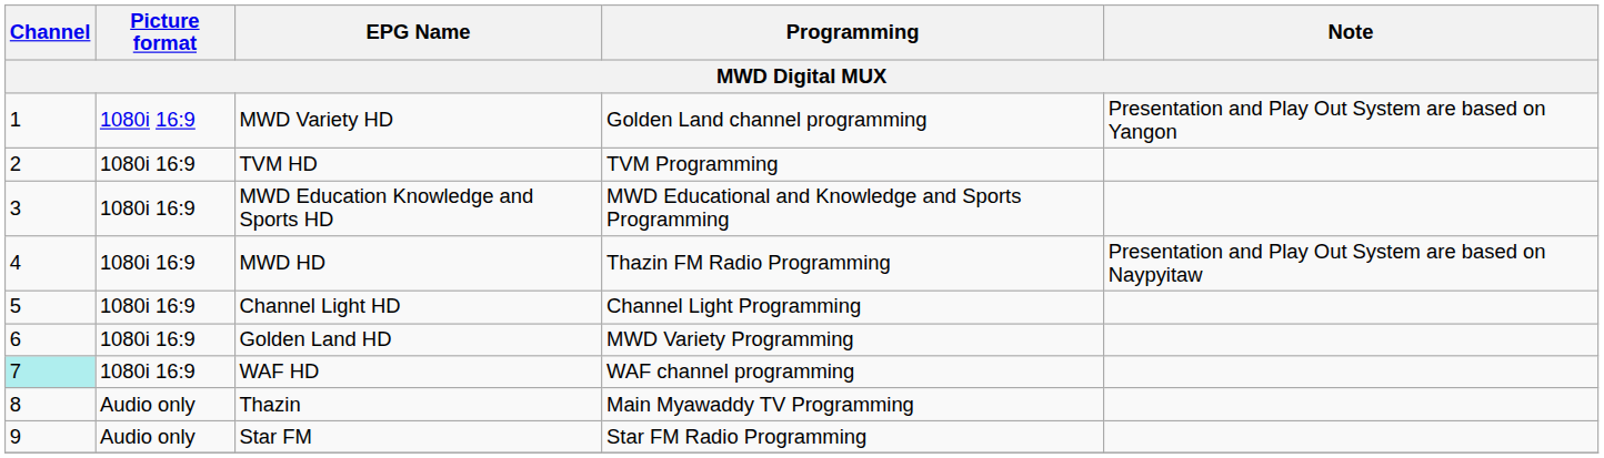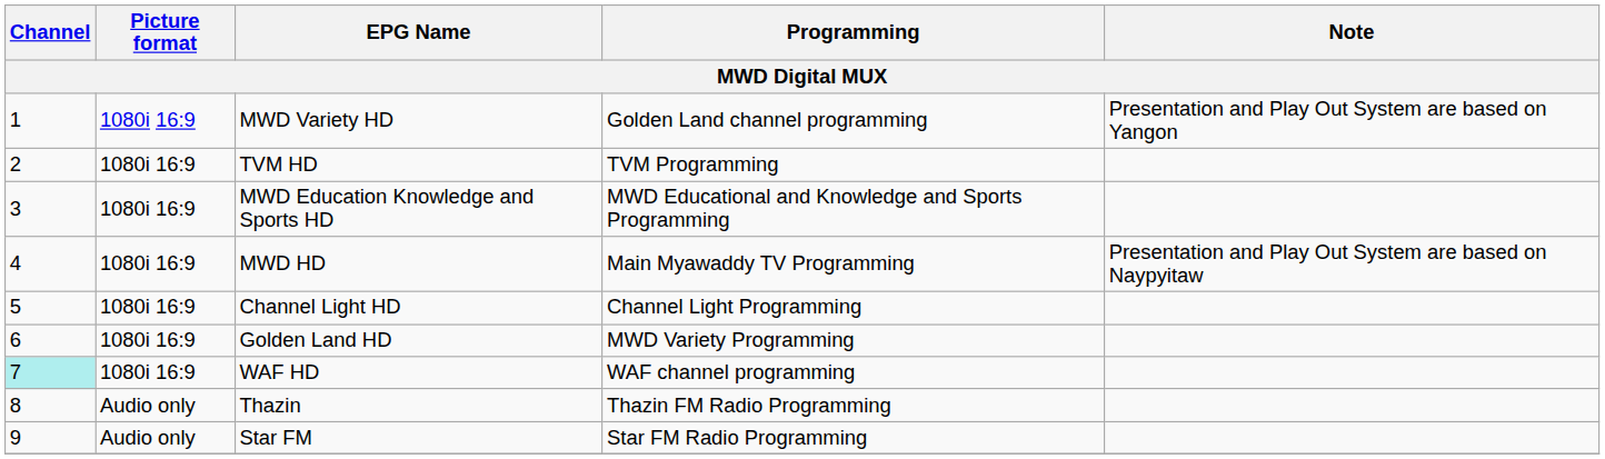MWD HD | Programming: Thazin FM Radio Programming -> Main Myawaddy TV Programming
Thazin | Programming: Main Myawaddy TV Programming -> Thazin FM Radio Programming
